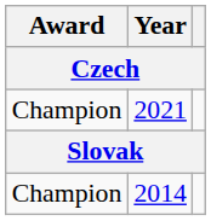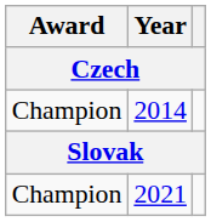rows swapped: 2014 <-> 2021
